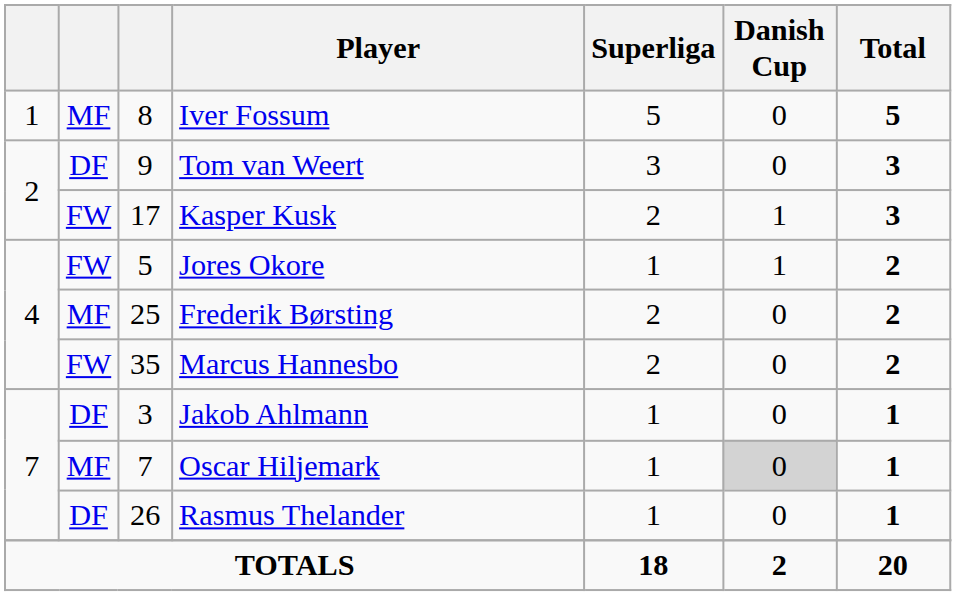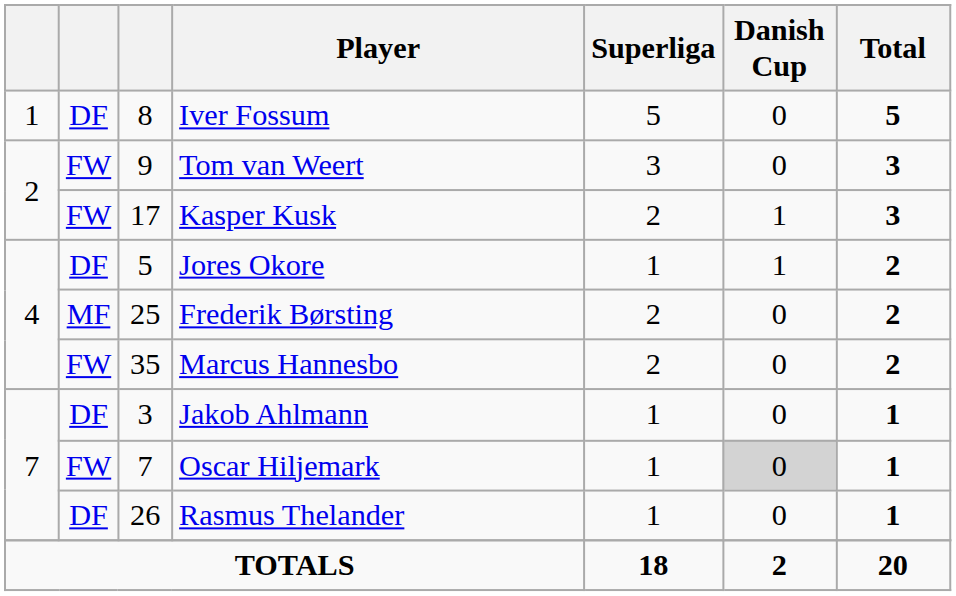Iver Fossum | column 2: MF -> DF
Tom van Weert | column 2: DF -> FW
Jores Okore | column 2: FW -> DF
Oscar Hiljemark | column 2: MF -> FW
